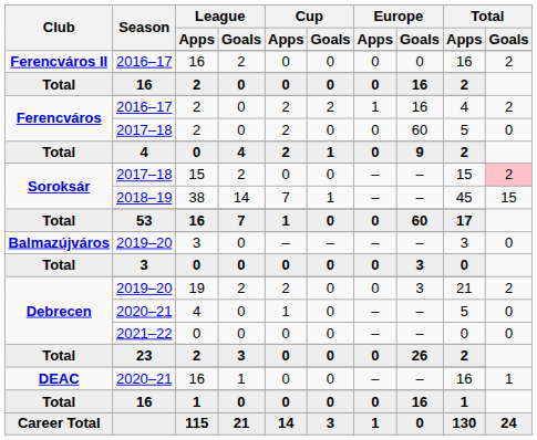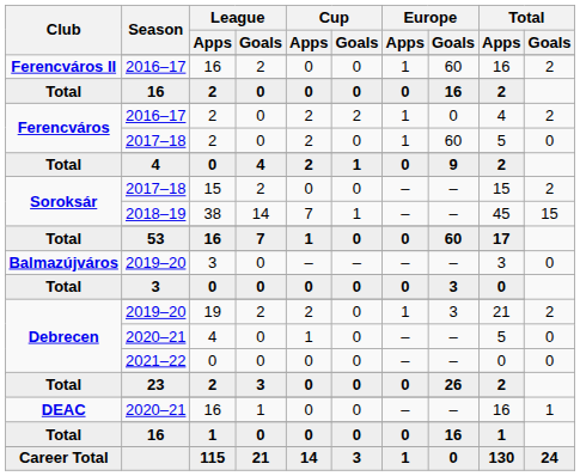Ferencváros II / 2016–17 | Europe / Apps: 0 -> 1
Ferencváros II / 2016–17 | Europe / Goals: 0 -> 60
Ferencváros / 2016–17 | Europe / Goals: 16 -> 0
Ferencváros / 2017–18 | Europe / Apps: 0 -> 1
Soroksár / 2017–18 | Total / Goals: pink background -> no background
Debrecen / 2019–20 | Europe / Apps: 0 -> 1
